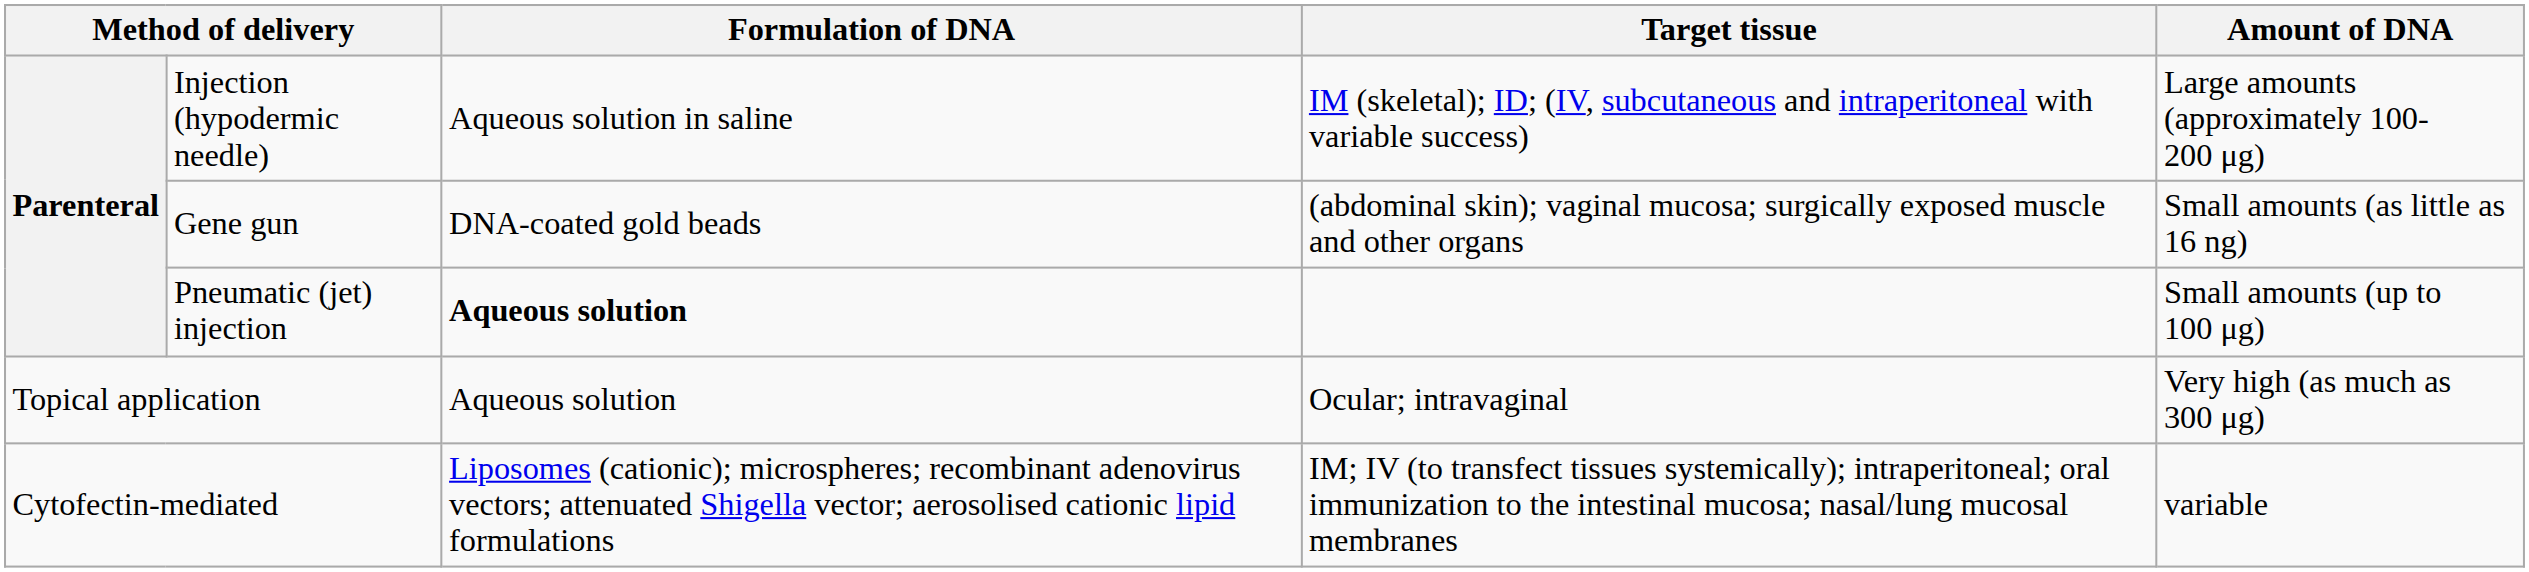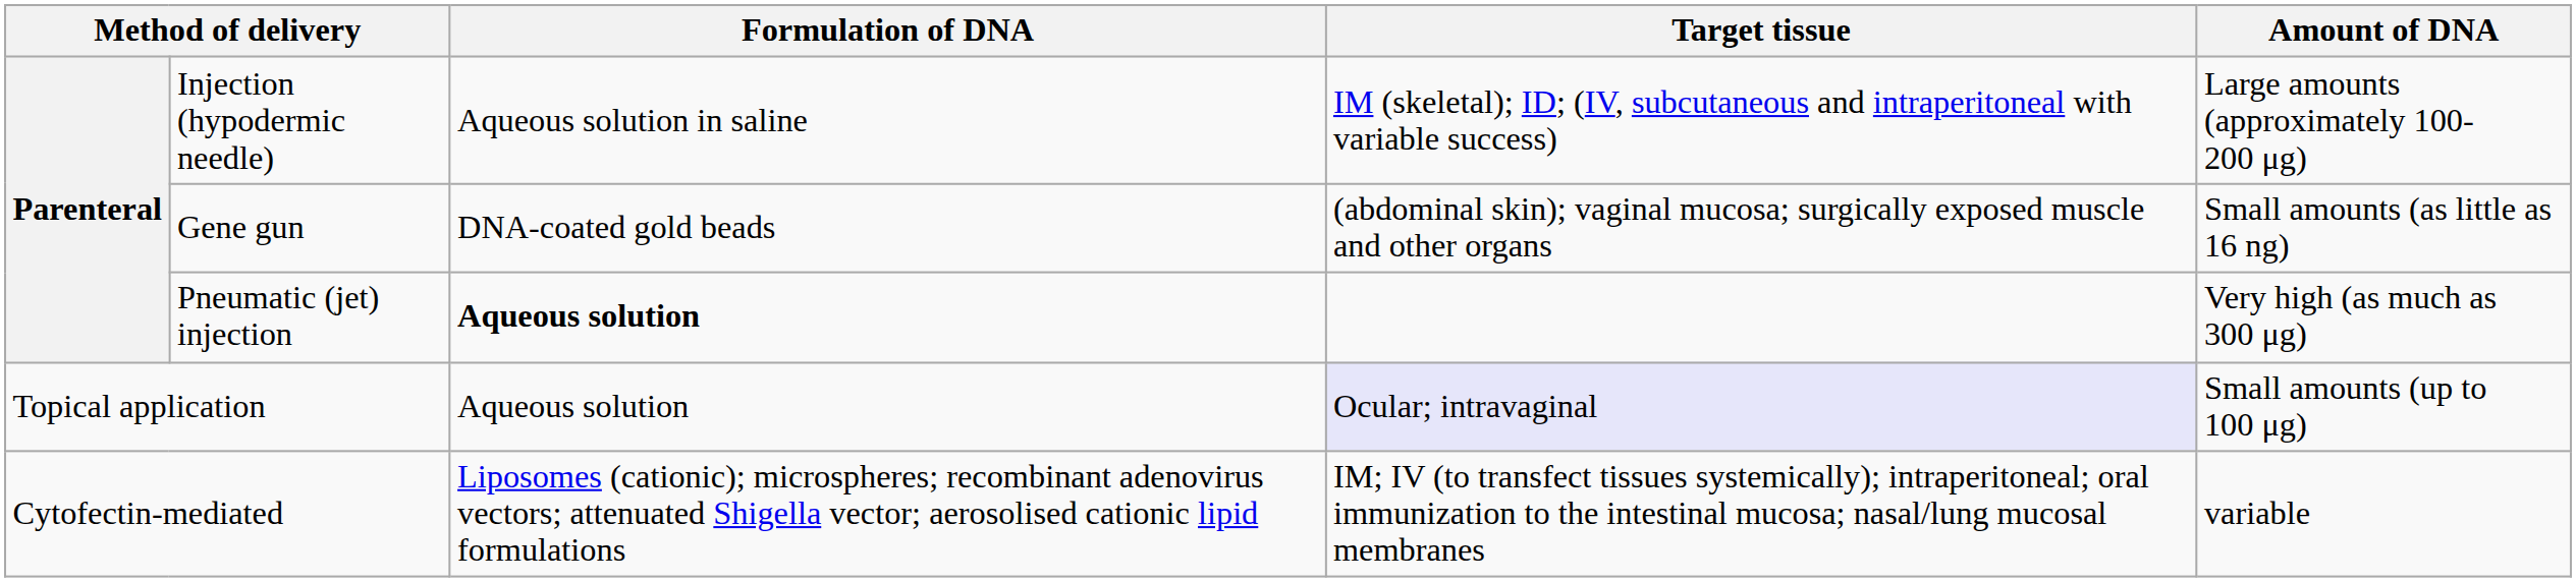Pneumatic (jet) injection | Amount of DNA: Small amounts (up to 100 μg) -> Very high (as much as 300 μg)
Topical application | Target tissue: no background -> lavender background
Topical application | Amount of DNA: Very high (as much as 300 μg) -> Small amounts (up to 100 μg)
